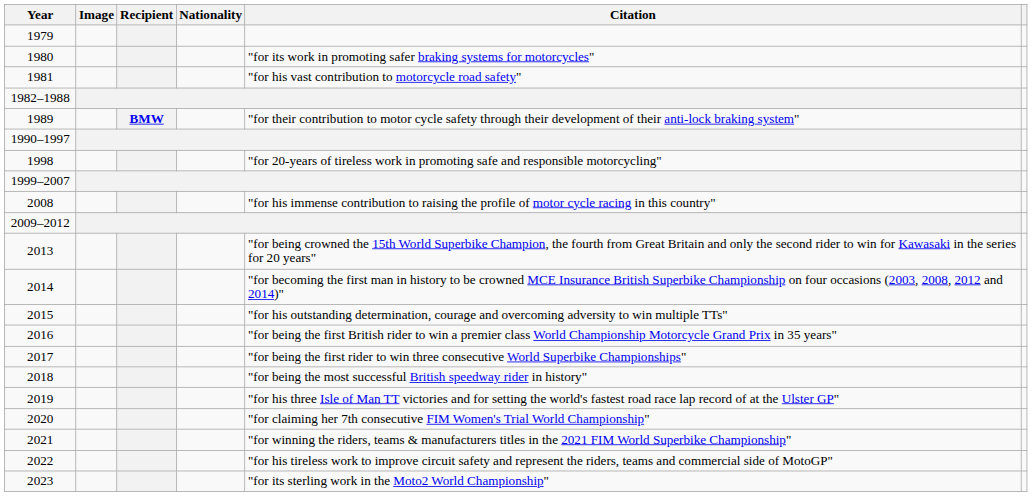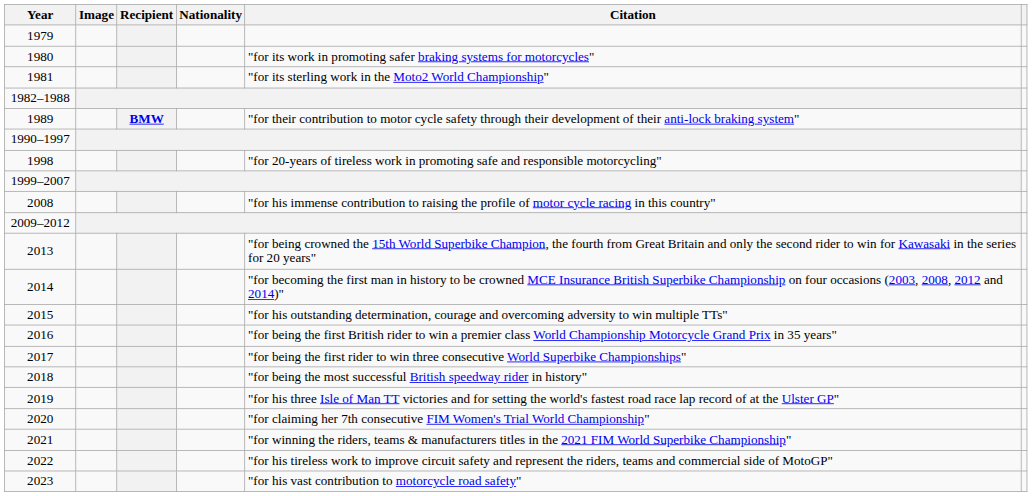1981 | Citation: "for his vast contribution to motorcycle road safety" -> "for its sterling work in the Moto2 World Championship"
2023 | Citation: "for its sterling work in the Moto2 World Championship" -> "for his vast contribution to motorcycle road safety"
